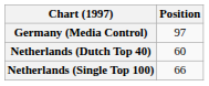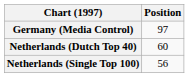Netherlands (Single Top 100) | Position: 66 -> 56
